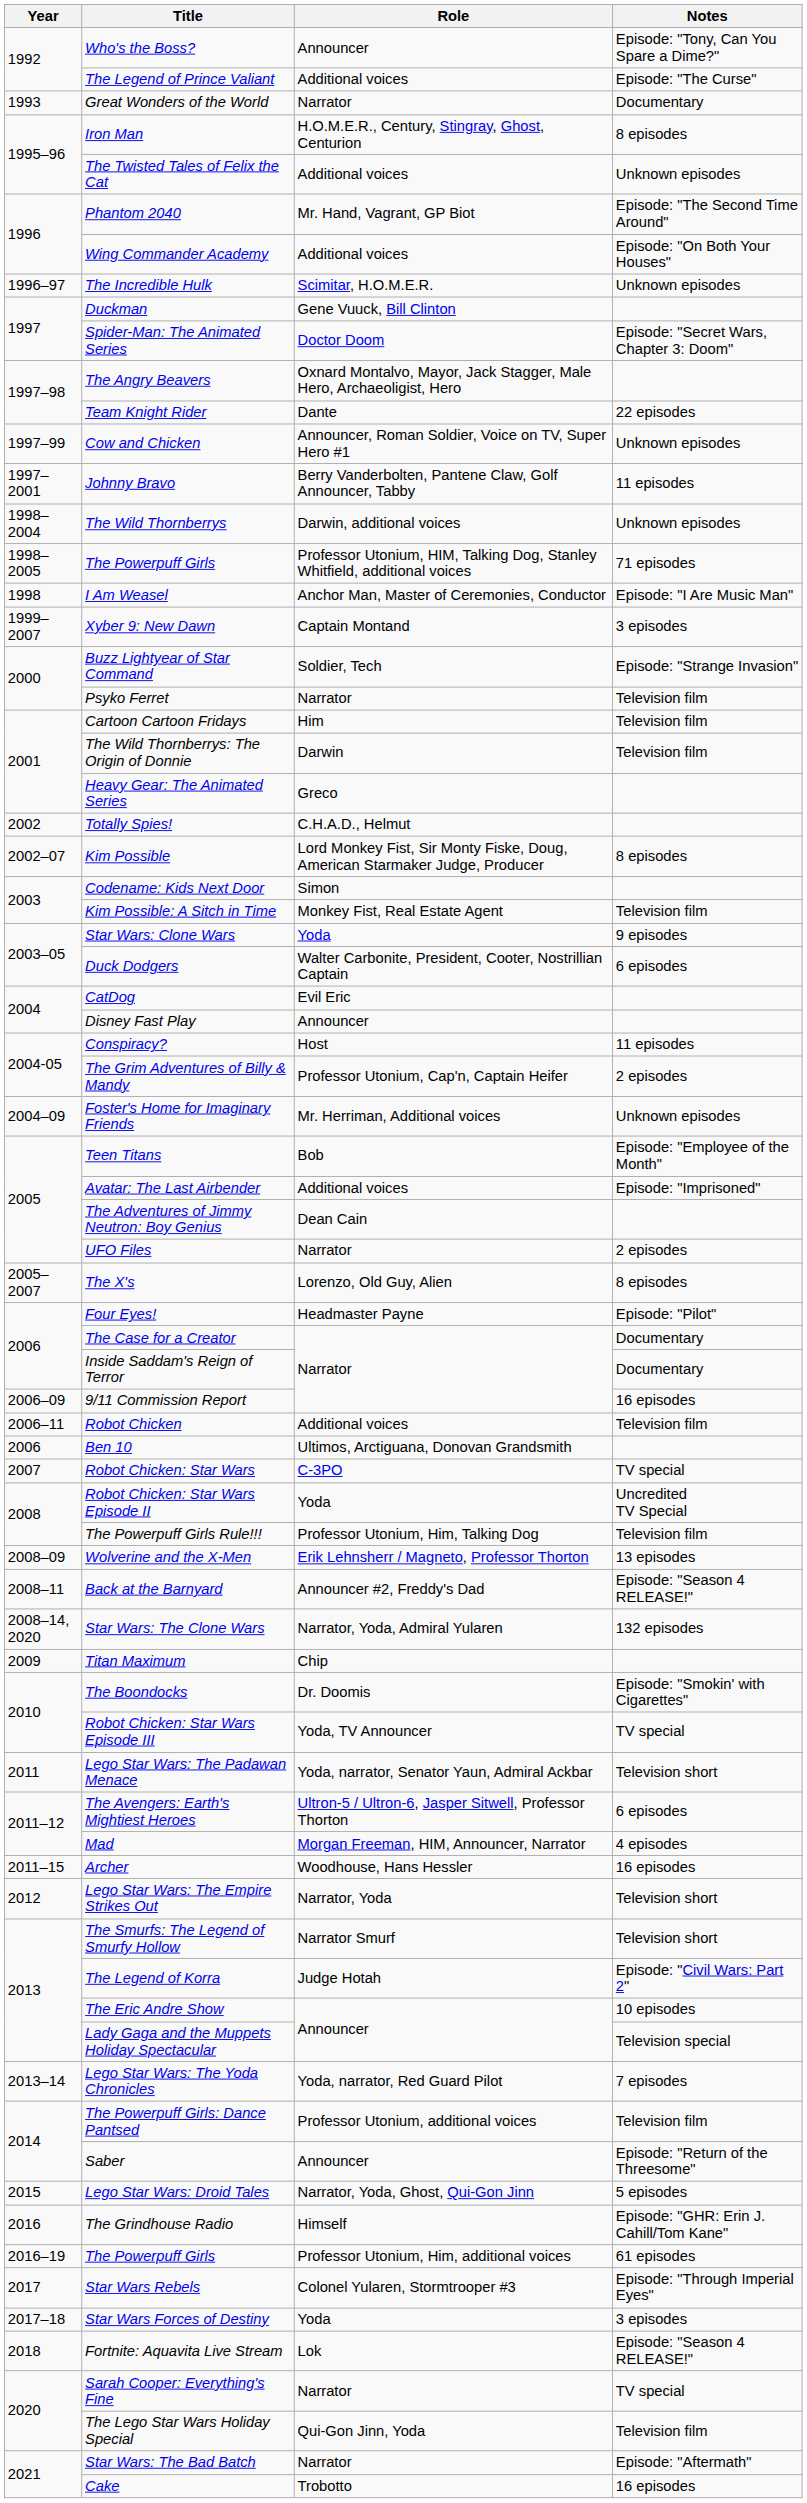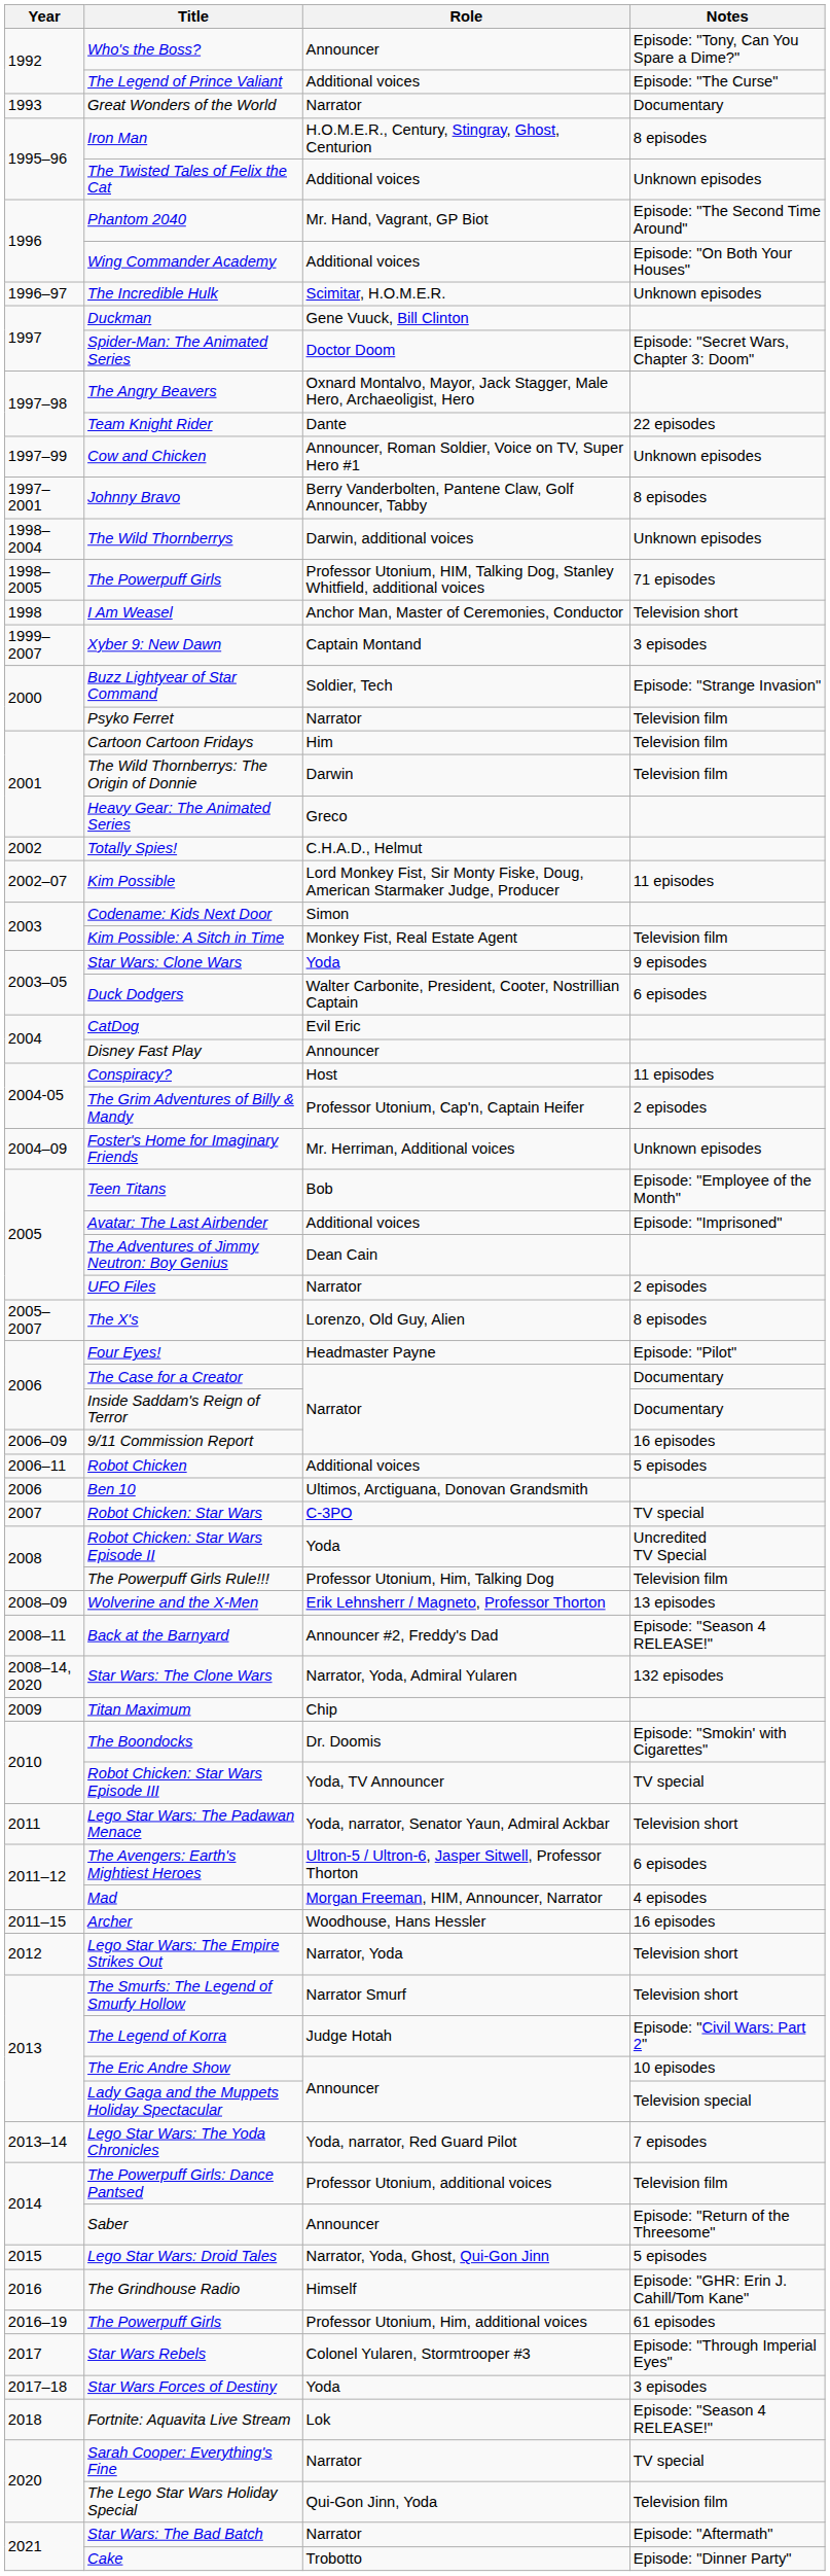Johnny Bravo | Notes: 11 episodes -> 8 episodes
I Am Weasel | Notes: Episode: "I Are Music Man" -> Television short
Kim Possible | Notes: 8 episodes -> 11 episodes
Robot Chicken | Notes: Television film -> 5 episodes
Cake | Notes: 16 episodes -> Episode: "Dinner Party"
